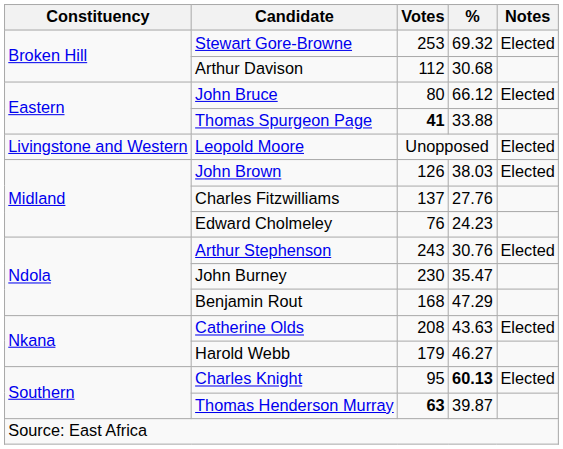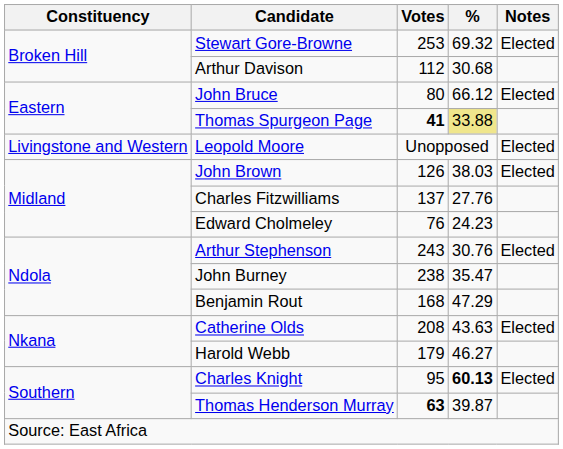Thomas Spurgeon Page | %: no background -> khaki background
John Burney | Votes: 230 -> 238
